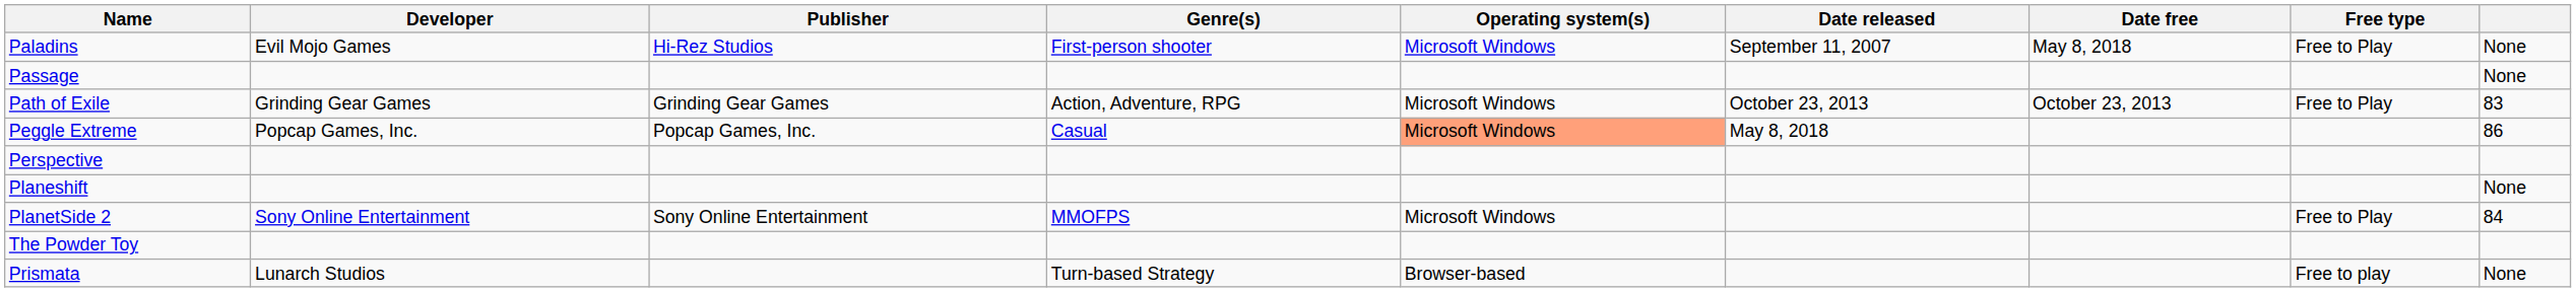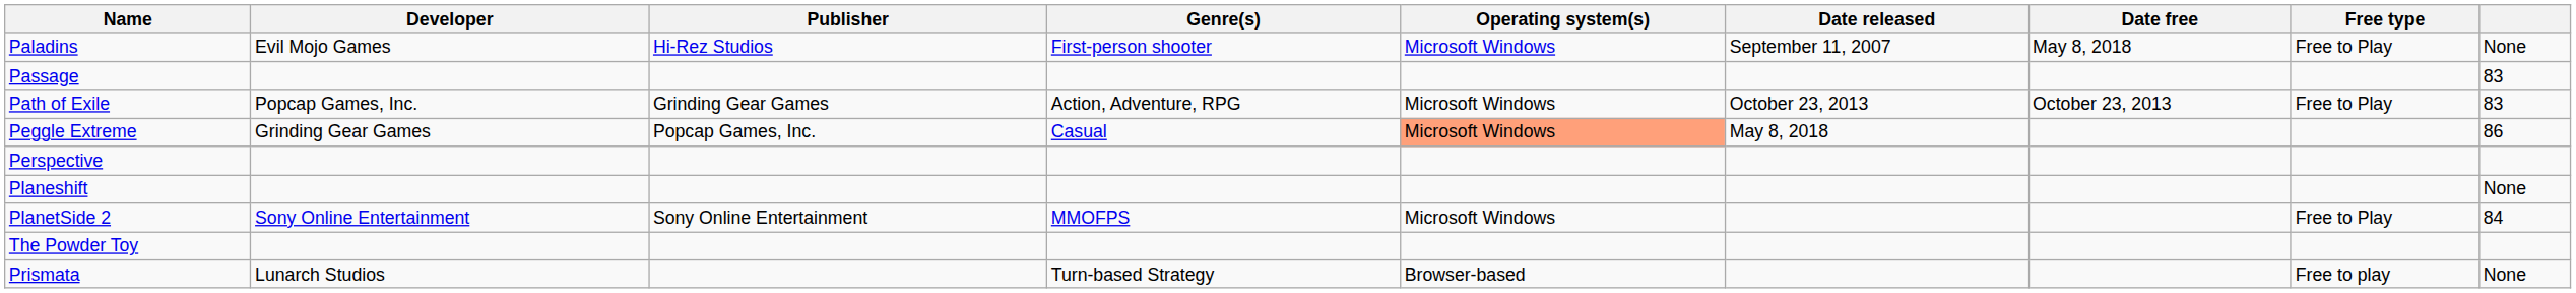Passage | column 9: None -> 83
Path of Exile | Developer: Grinding Gear Games -> Popcap Games, Inc.
Peggle Extreme | Developer: Popcap Games, Inc. -> Grinding Gear Games
